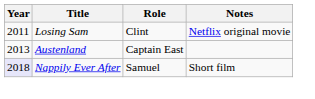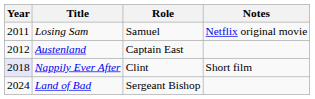Losing Sam | Role: Clint -> Samuel
Austenland | Year: 2013 -> 2012
Nappily Ever After | Role: Samuel -> Clint
+ row: 2024 | Land of Bad | Sergeant Bishop
